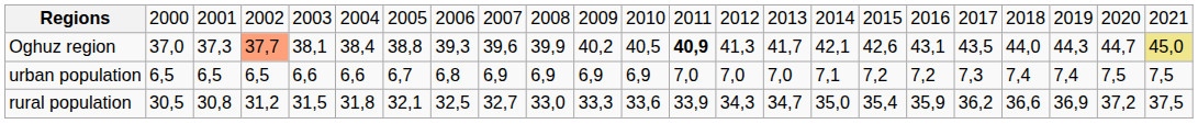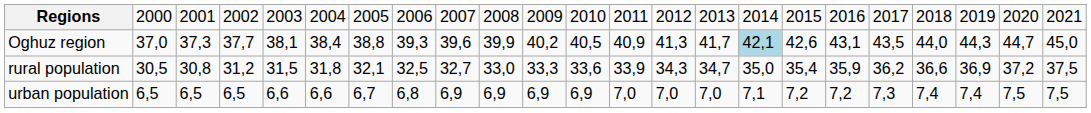Oghuz region | column 4: lightsalmon background -> no background
Oghuz region | column 13: bold -> normal
Oghuz region | column 16: no background -> lightblue background
Oghuz region | column 23: khaki background -> no background
rows swapped: urban population <-> rural population
